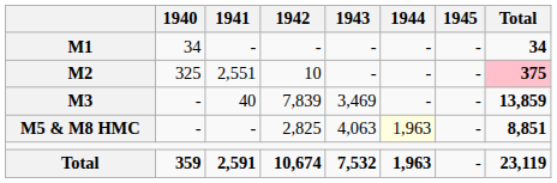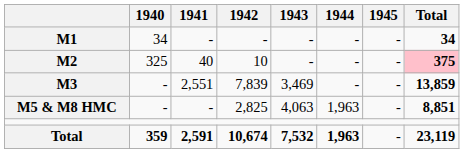M2 | 1941: 2,551 -> 40
M3 | 1941: 40 -> 2,551
M5 & M8 HMC | 1944: lightyellow background -> no background
